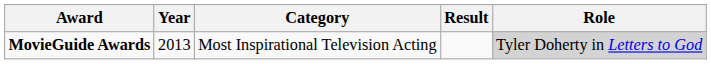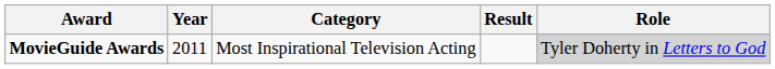MovieGuide Awards | Year: 2013 -> 2011
